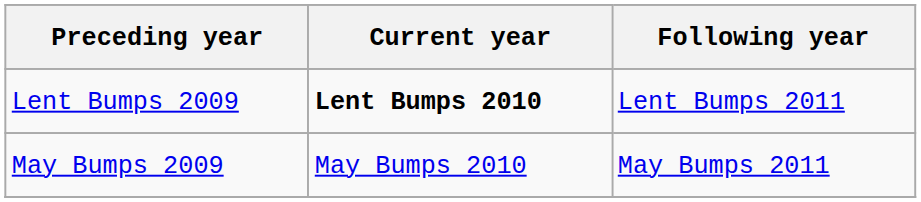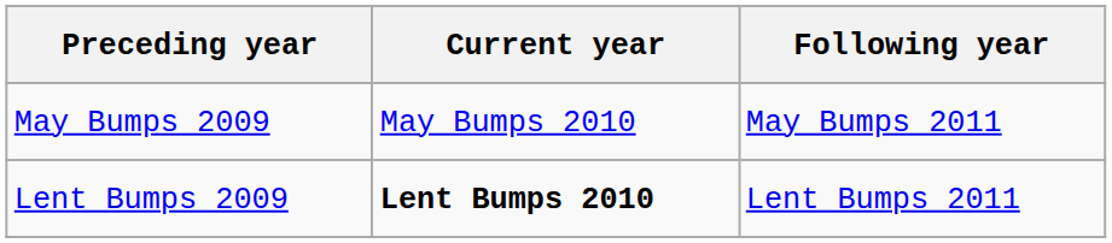rows swapped: Lent Bumps 2009 <-> May Bumps 2009
